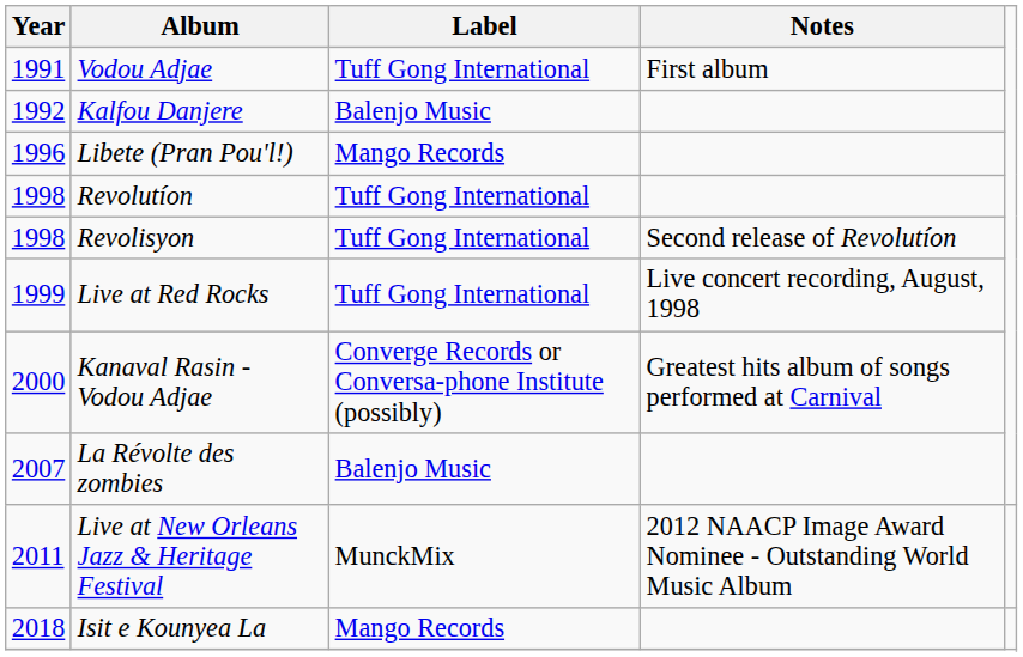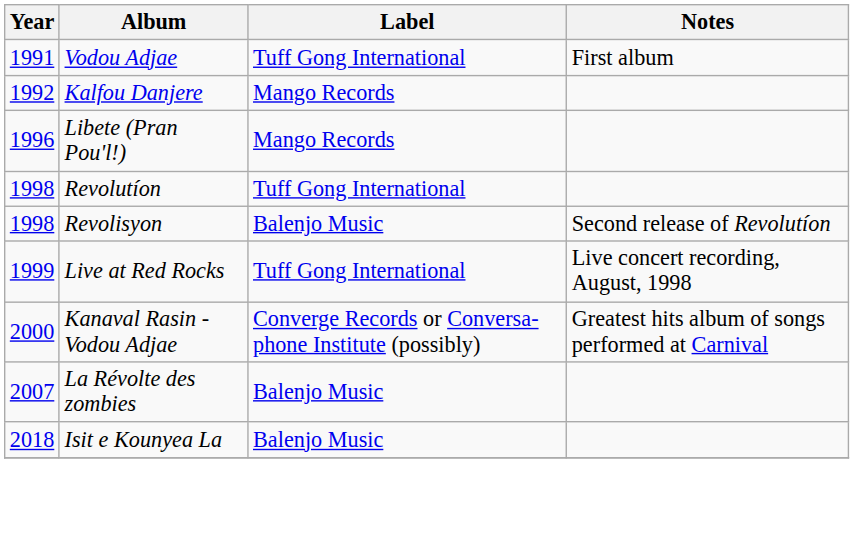Kalfou Danjere | Label: Balenjo Music -> Mango Records
Revolisyon | Label: Tuff Gong International -> Balenjo Music
- row: 2011 | Live at New Orleans Jazz & Heritage Festival | MunckMix | 2012 NAACP Image Award Nominee - Outstanding World Music Album
Isit e Kounyea La | Label: Mango Records -> Balenjo Music
